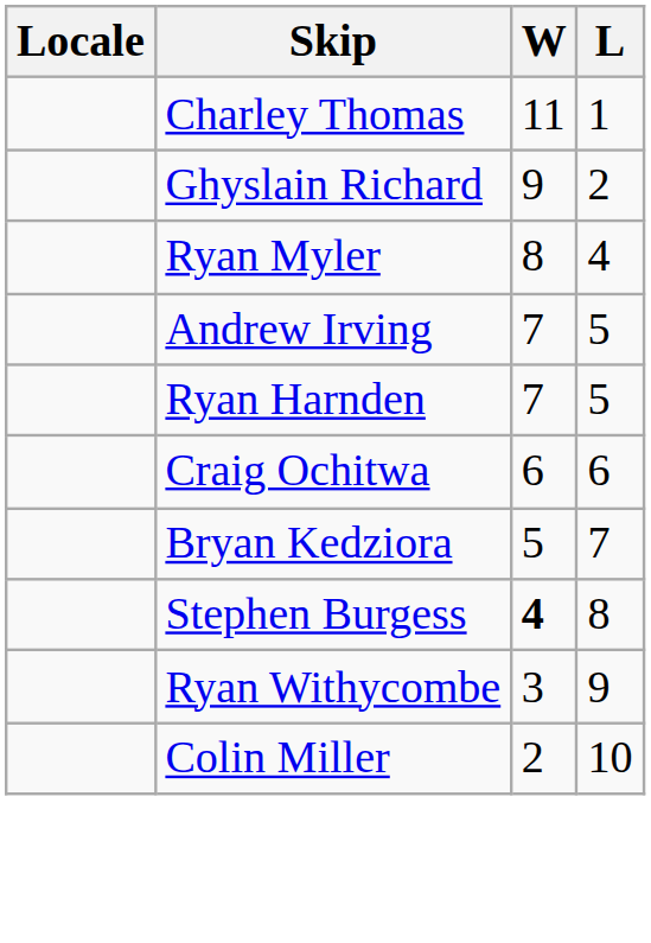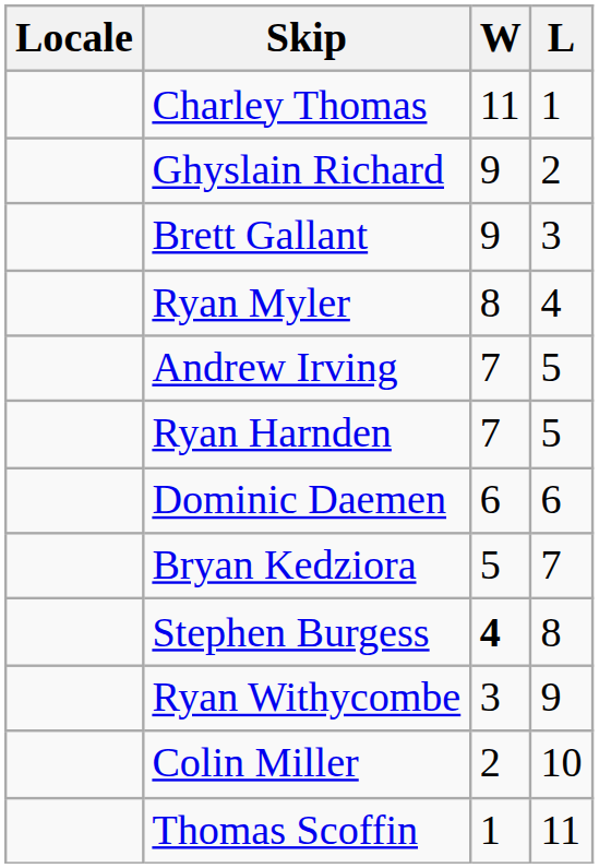+ row: Brett Gallant | 9 | 3
- row: Craig Ochitwa | 6 | 6
+ row: Dominic Daemen | 6 | 6
+ row: Thomas Scoffin | 1 | 11
